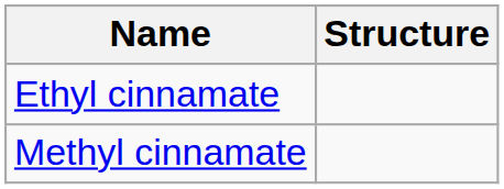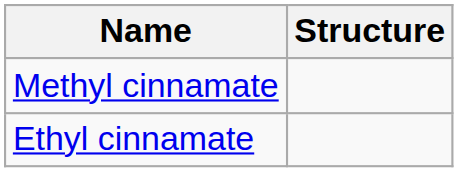rows swapped: Methyl cinnamate <-> Ethyl cinnamate
